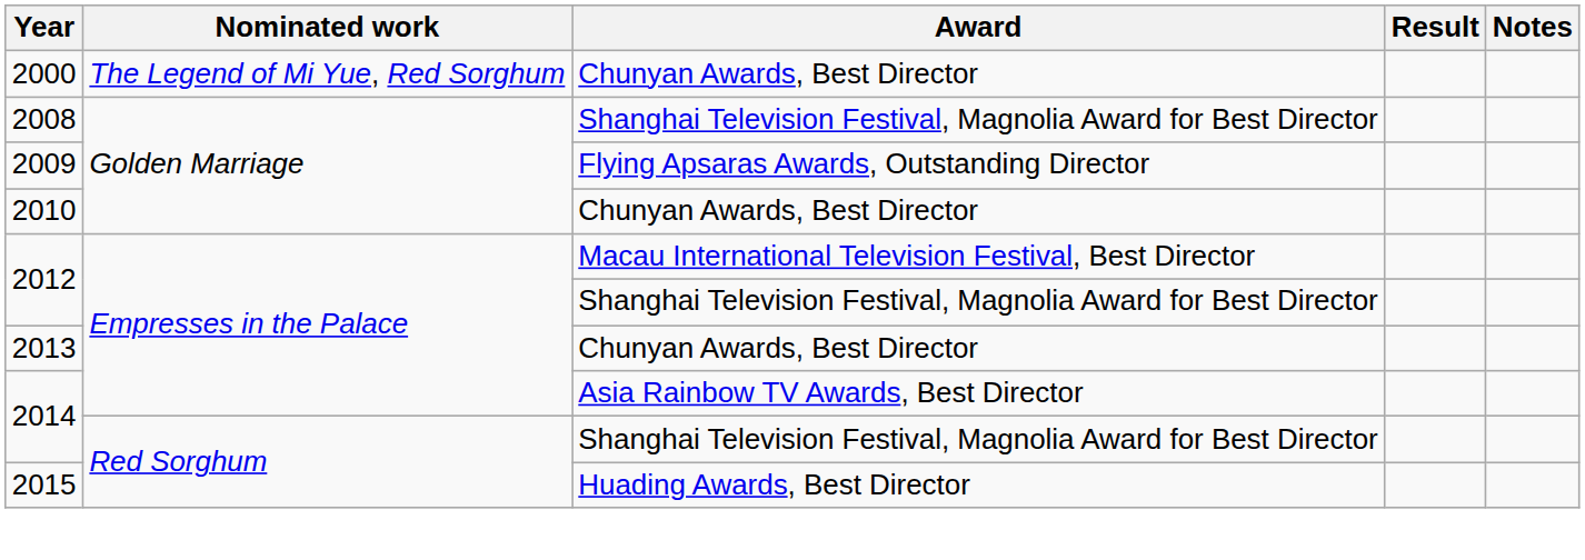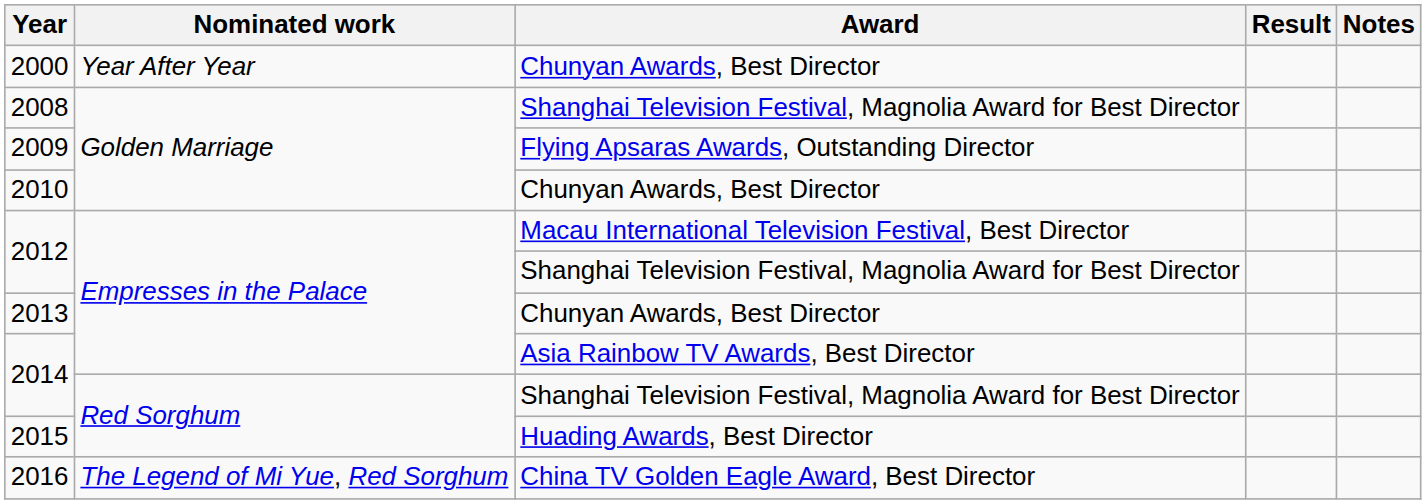2000 | Nominated work: The Legend of Mi Yue, Red Sorghum -> Year After Year
+ row: 2016 | The Legend of Mi Yue, Red Sorghum | China TV Golden Eagle Award, Best Director
